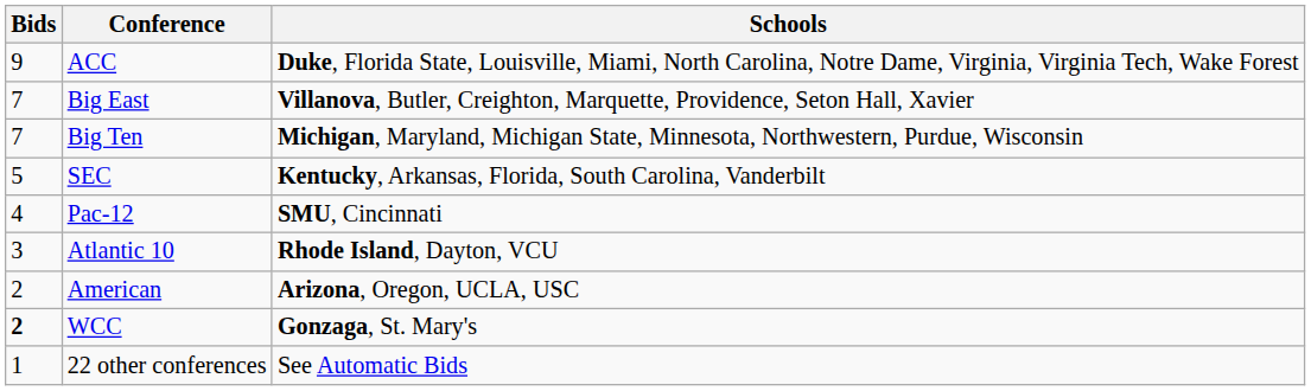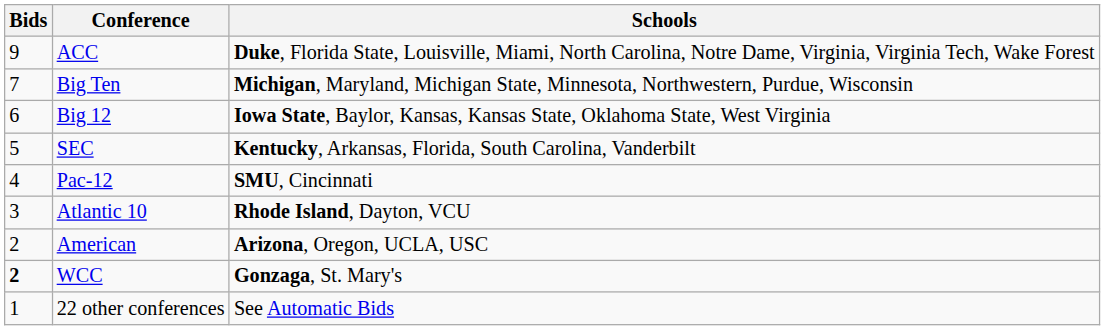- row: 7 | Big East | Villanova, Butler, Creighton, Marquette, Providence, Seton Hall, Xavier
+ row: 6 | Big 12 | Iowa State, Baylor, Kansas, Kansas State, Oklahoma State, West Virginia
